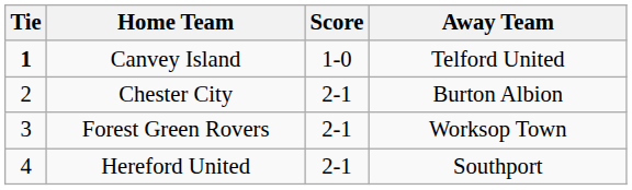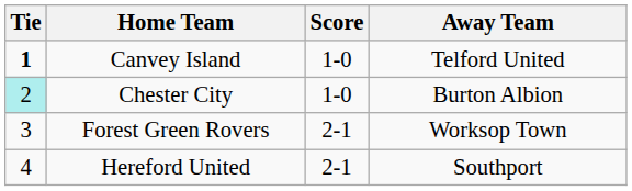Chester City | Tie: no background -> paleturquoise background
Chester City | Score: 2-1 -> 1-0
